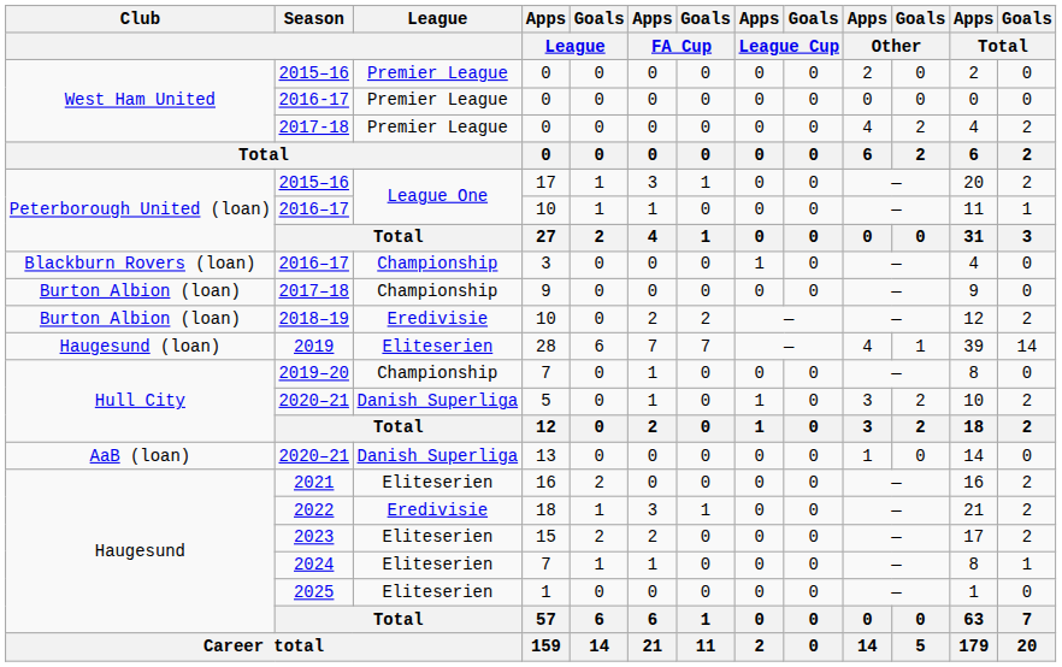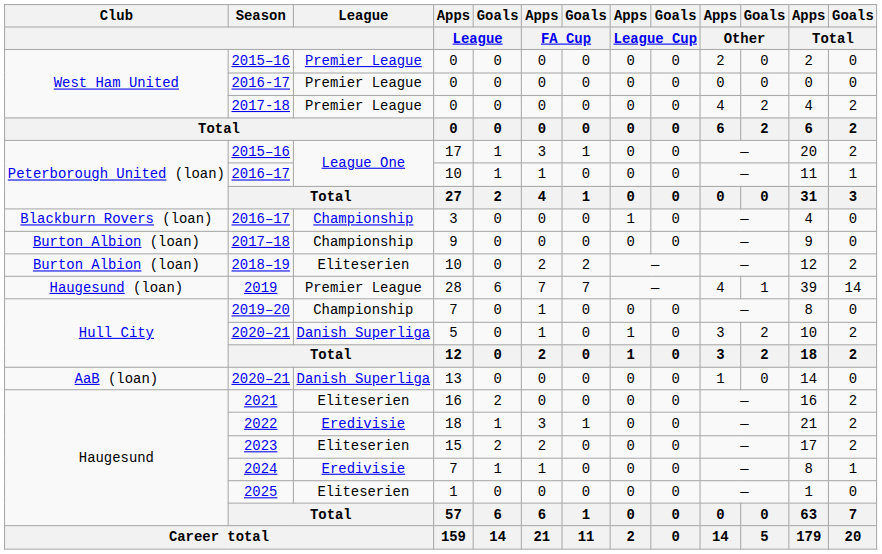2018–19 | League: Eredivisie -> Eliteserien
2019 | League: Eliteserien -> Premier League
2024 | League: Eliteserien -> Eredivisie
